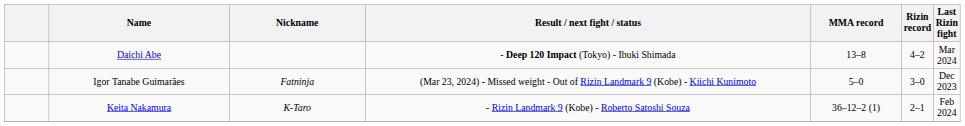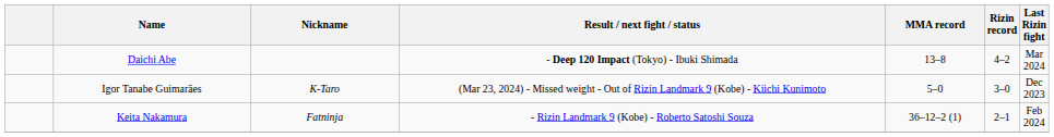Igor Tanabe Guimarães | Nickname: Fatninja -> K-Taro
Keita Nakamura | Nickname: K-Taro -> Fatninja
